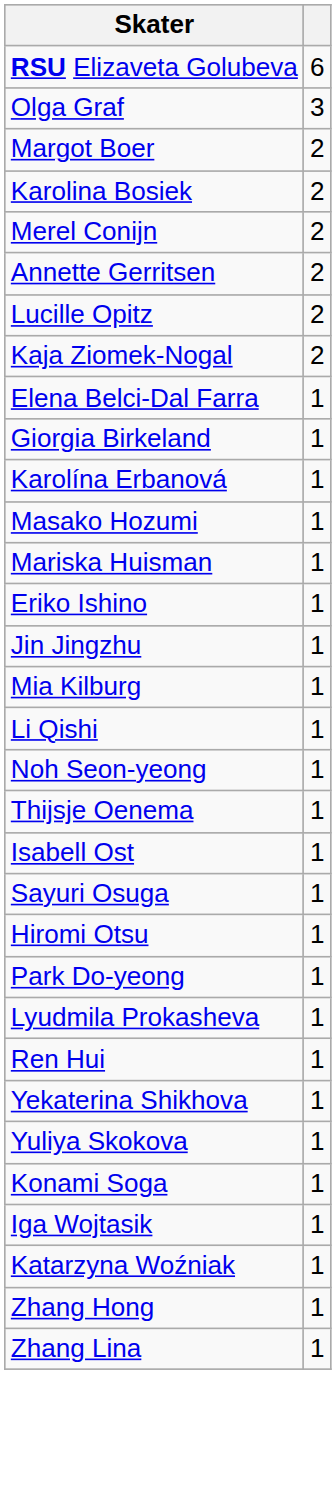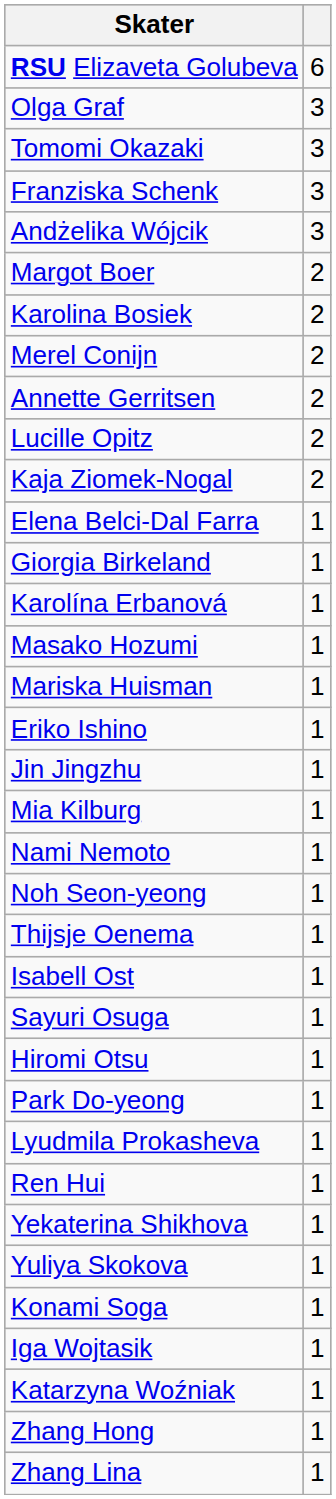+ row: Tomomi Okazaki | 3
+ row: Franziska Schenk | 3
+ row: Andżelika Wójcik | 3
- row: Li Qishi | 1
+ row: Nami Nemoto | 1
